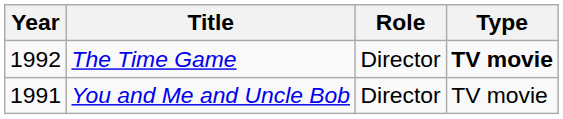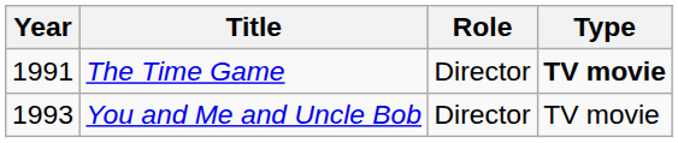The Time Game | Year: 1992 -> 1991
You and Me and Uncle Bob | Year: 1991 -> 1993
